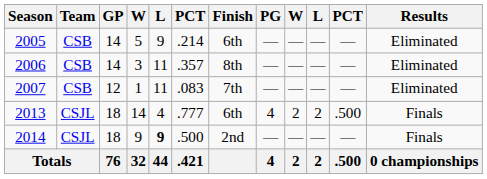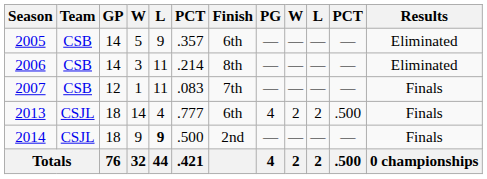2005 | column 6: .214 -> .357
2006 | column 6: .357 -> .214
2007 | Results: Eliminated -> Finals
